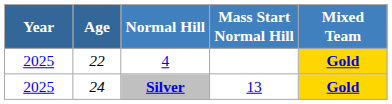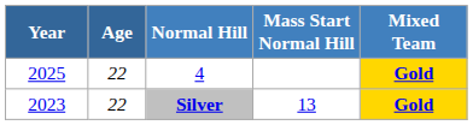Silver | Year: 2025 -> 2023
Silver | Age: 24 -> 22
